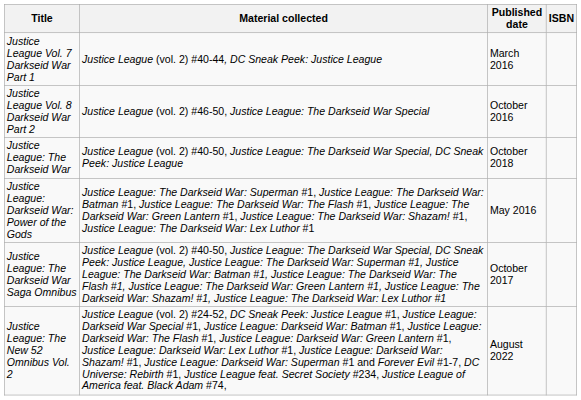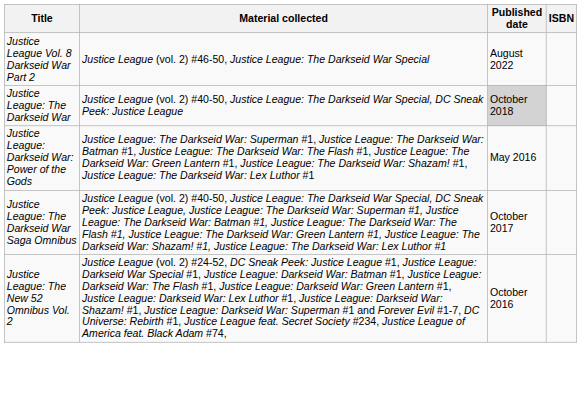- row: Justice League Vol. 7 Darkseid War Part 1 | Justice League (vol. 2) #40-44, DC Sneak Peek: Justice League | March 2016
Justice League Vol. 8 Darkseid War Part 2 | Published date: October 2016 -> August 2022
Justice League: The Darkseid War | Published date: no background -> lightgrey background
Justice League: The New 52 Omnibus Vol. 2 | Published date: August 2022 -> October 2016
